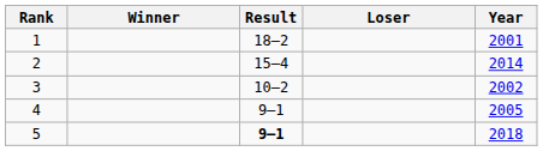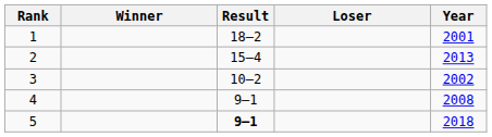2 | Year: 2014 -> 2013
4 | Year: 2005 -> 2008
